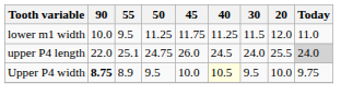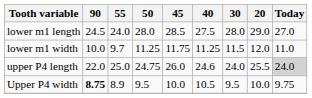+ row: lower m1 length | 24.5 | 24.0 | 28.0 | 28.5 | 27.5 | 28.0 | 29.0 | 27.0
lower m1 width | 55: 9.5 -> 9.7
upper P4 length | 55: 25.1 -> 25.0
upper P4 length | 40: 24.5 -> 24.6
Upper P4 width | 40: lightyellow background -> no background
